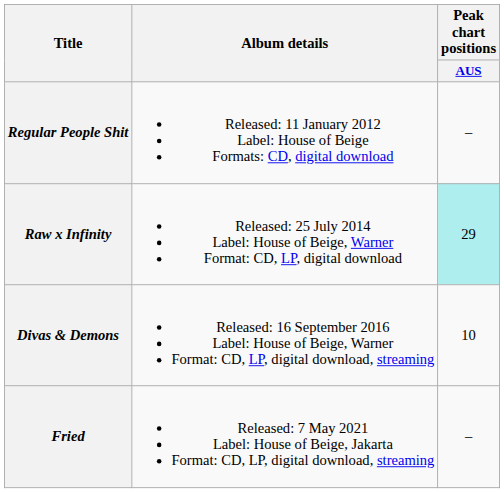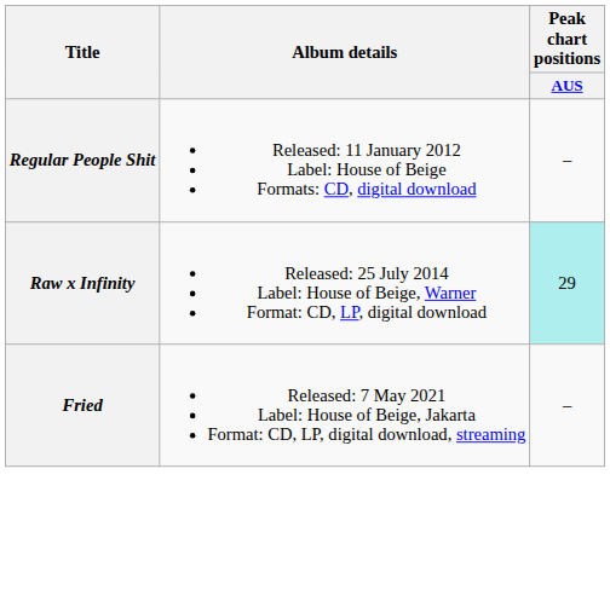- row: Divas & Demons | Released: 16 September 2016 Label: House of Beige, Warner Format: CD, LP, digital download, streaming | 10
